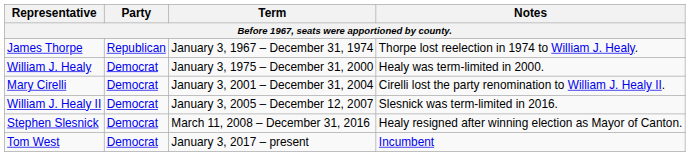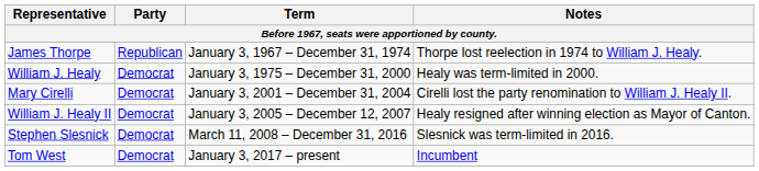William J. Healy II | Notes: Slesnick was term-limited in 2016. -> Healy resigned after winning election as Mayor of Canton.
Stephen Slesnick | Notes: Healy resigned after winning election as Mayor of Canton. -> Slesnick was term-limited in 2016.
